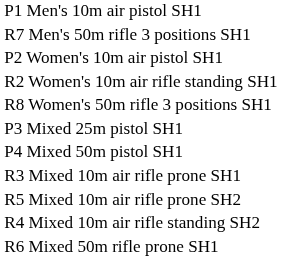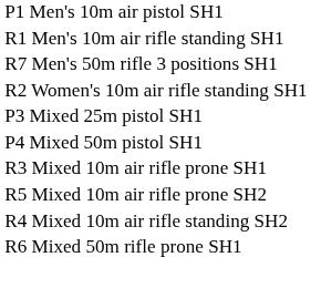+ row: R1 Men's 10m air rifle standing SH1
- row: P2 Women's 10m air pistol SH1
- row: R8 Women's 50m rifle 3 positions SH1
